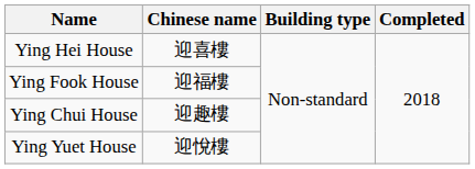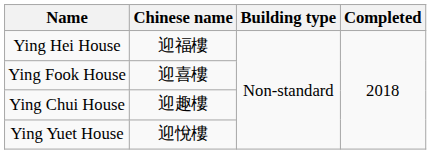Ying Hei House | Chinese name: 迎喜樓 -> 迎福樓
Ying Fook House | Chinese name: 迎福樓 -> 迎喜樓
